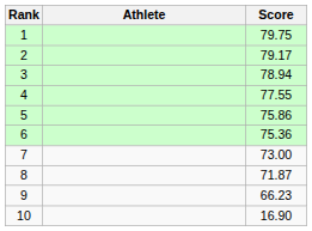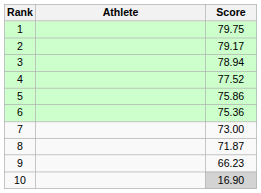4 | Score: 77.55 -> 77.52
10 | Score: no background -> lightgrey background
